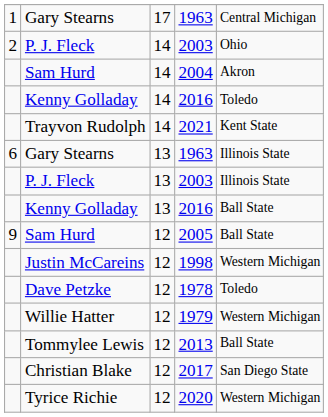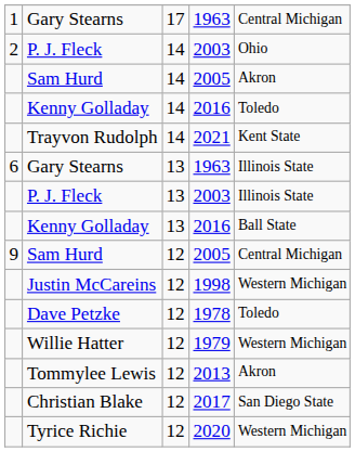Sam Hurd / 14 | column 4: 2004 -> 2005
Sam Hurd / 12 | column 5: Ball State -> Central Michigan
Tommylee Lewis | column 5: Ball State -> Akron
